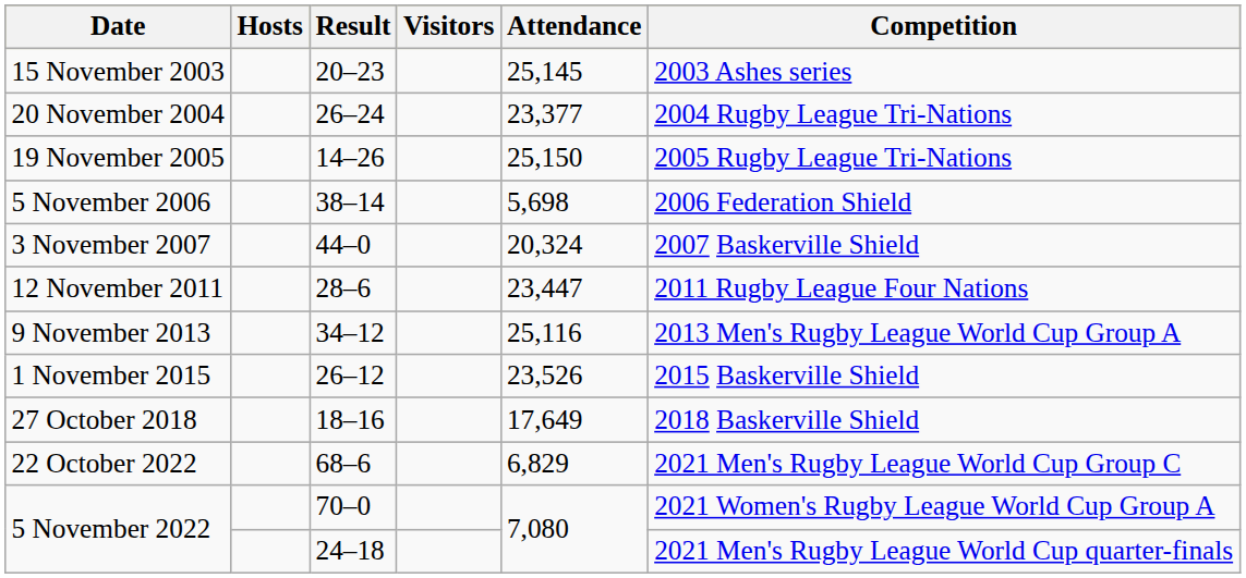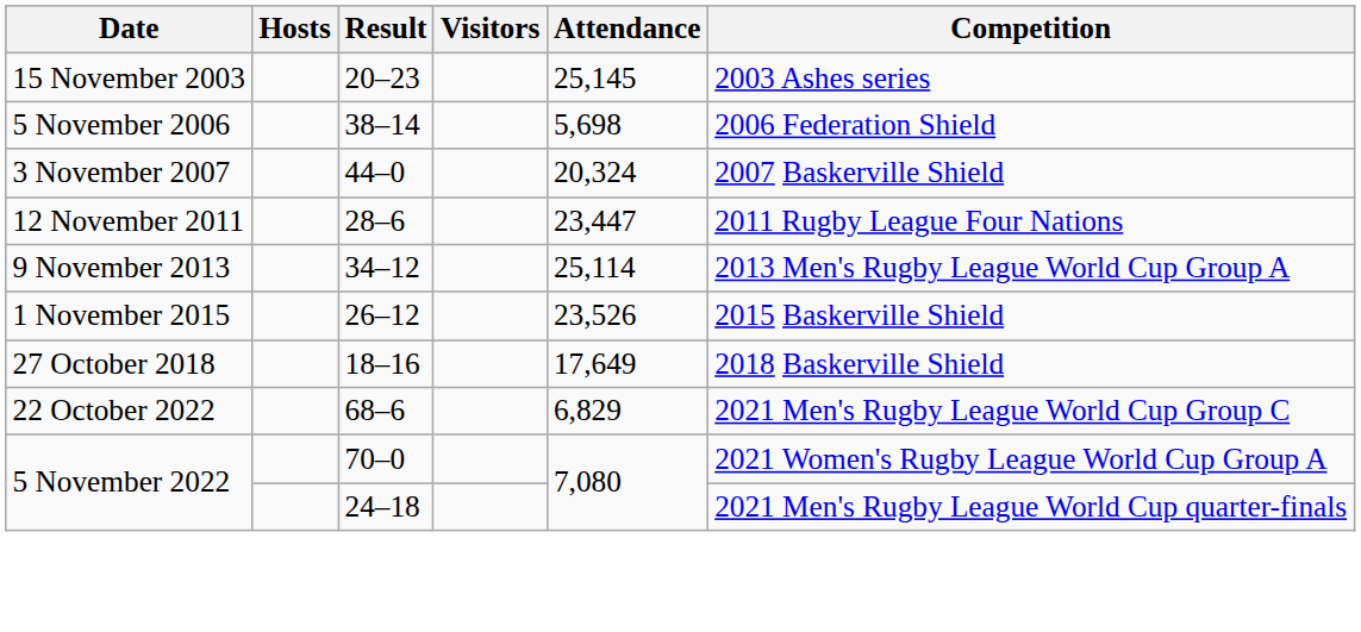- row: 20 November 2004 | 26–24 | 23,377 | 2004 Rugby League Tri-Nations
- row: 19 November 2005 | 14–26 | 25,150 | 2005 Rugby League Tri-Nations
9 November 2013 | Attendance: 25,116 -> 25,114
